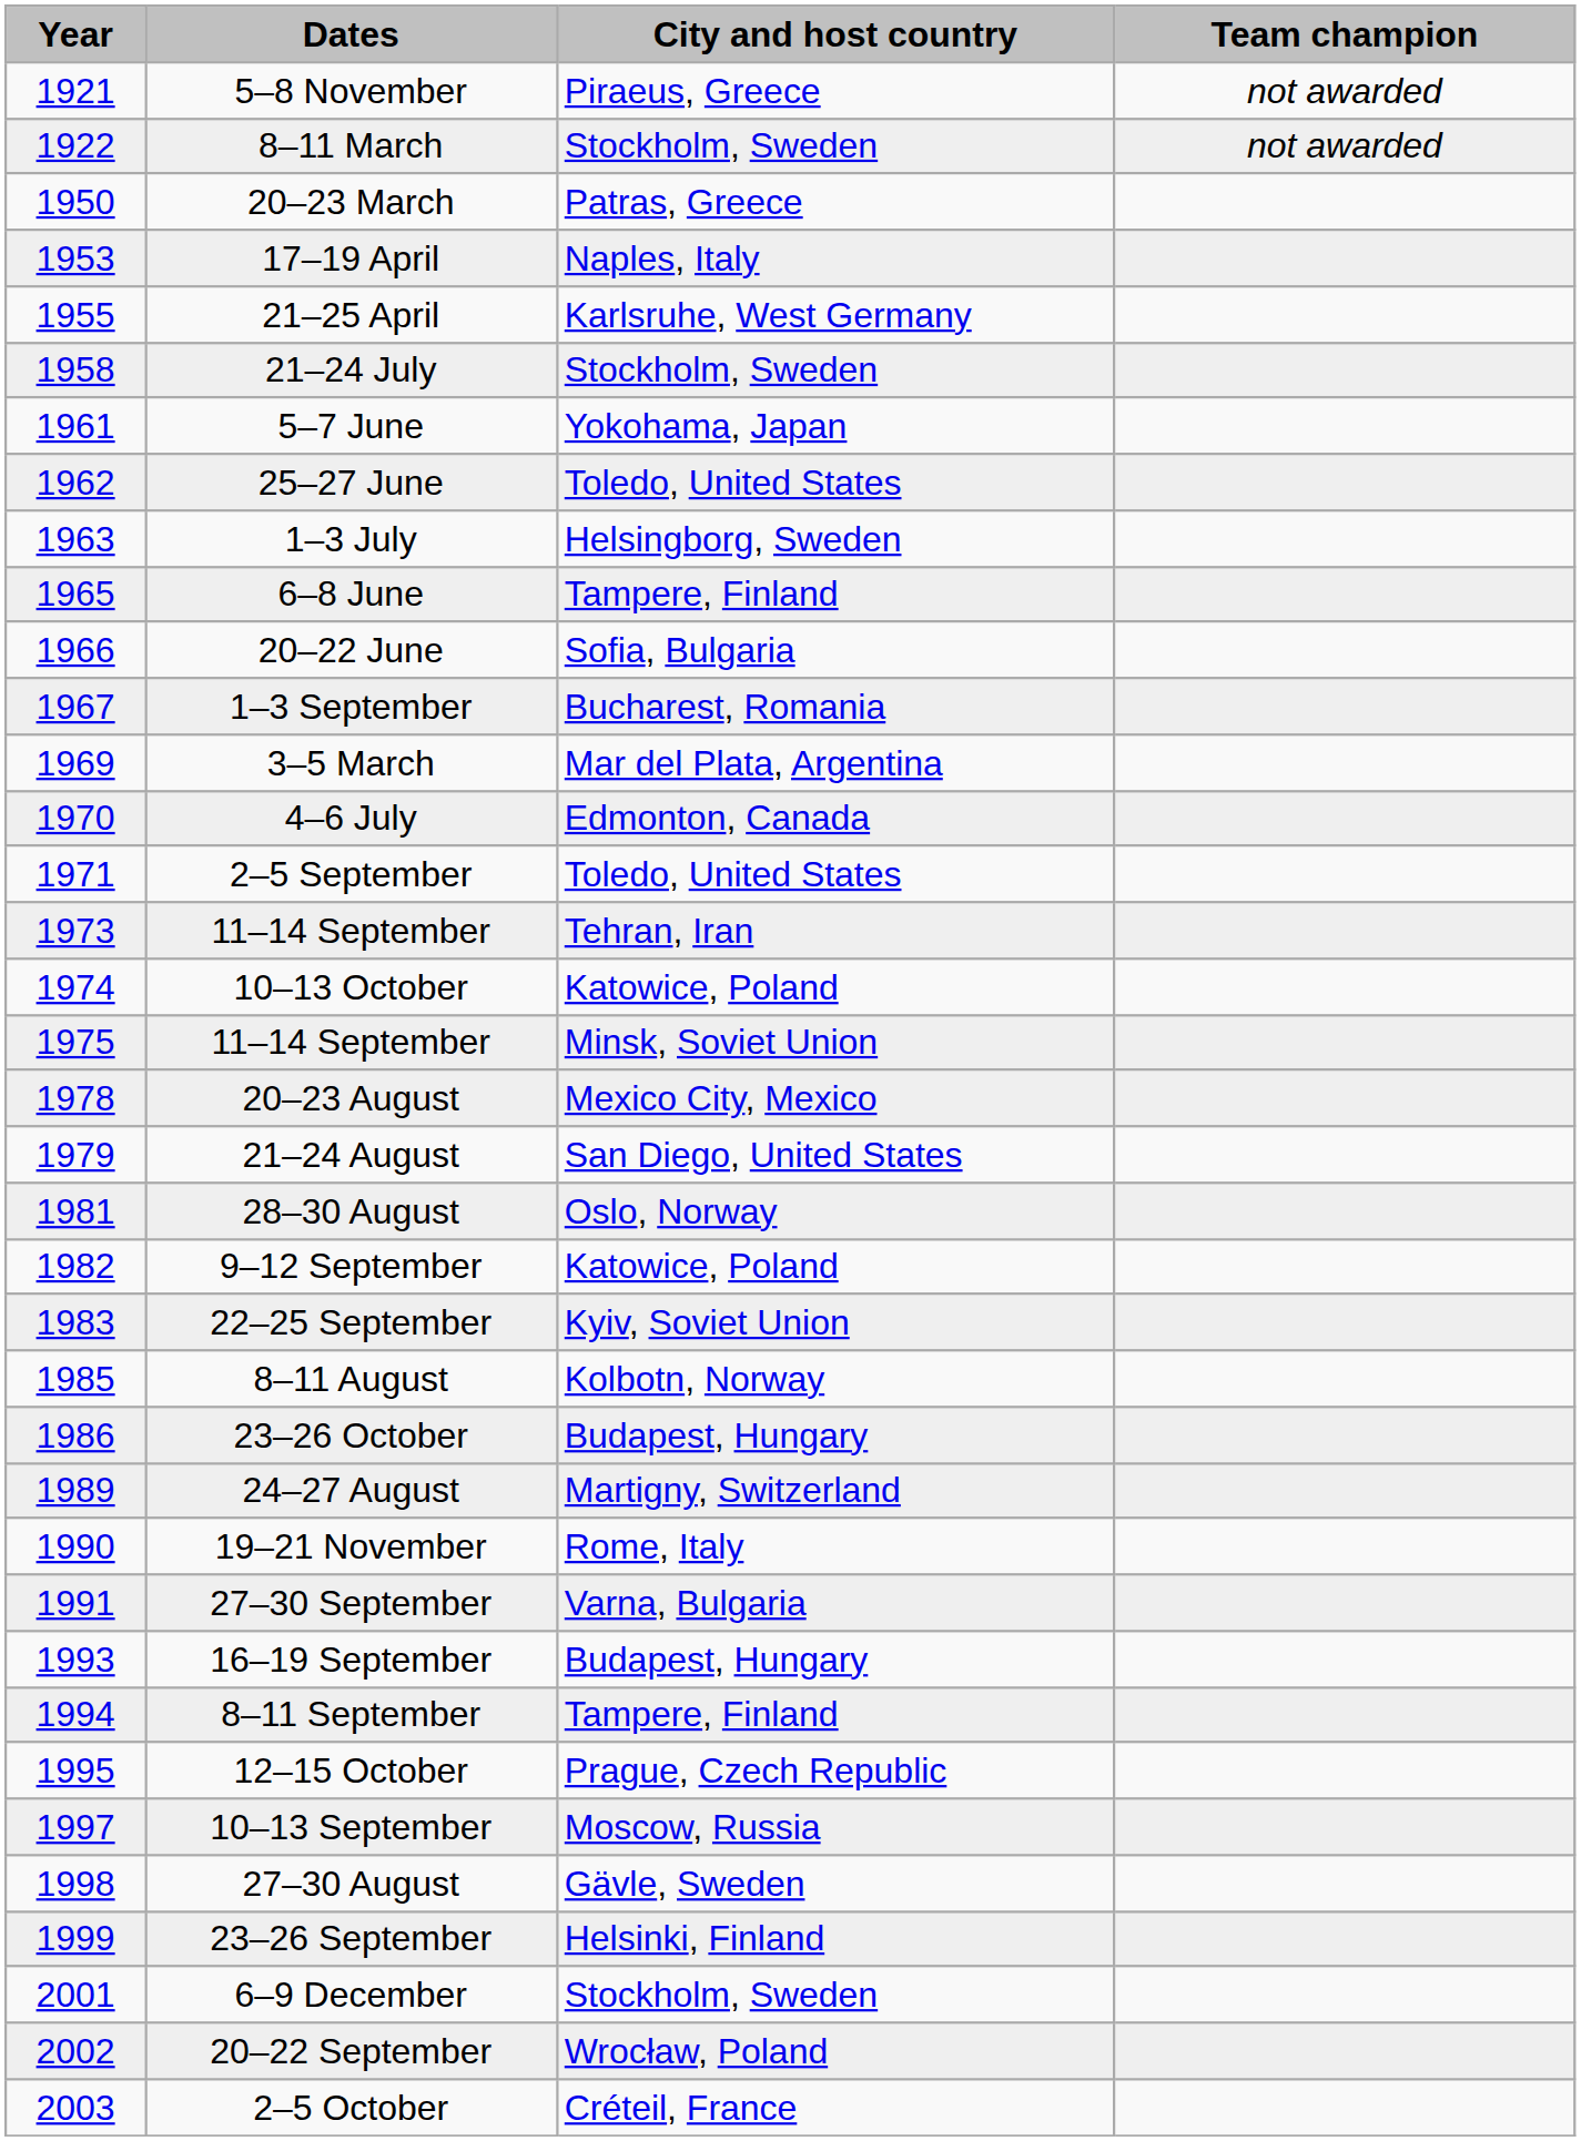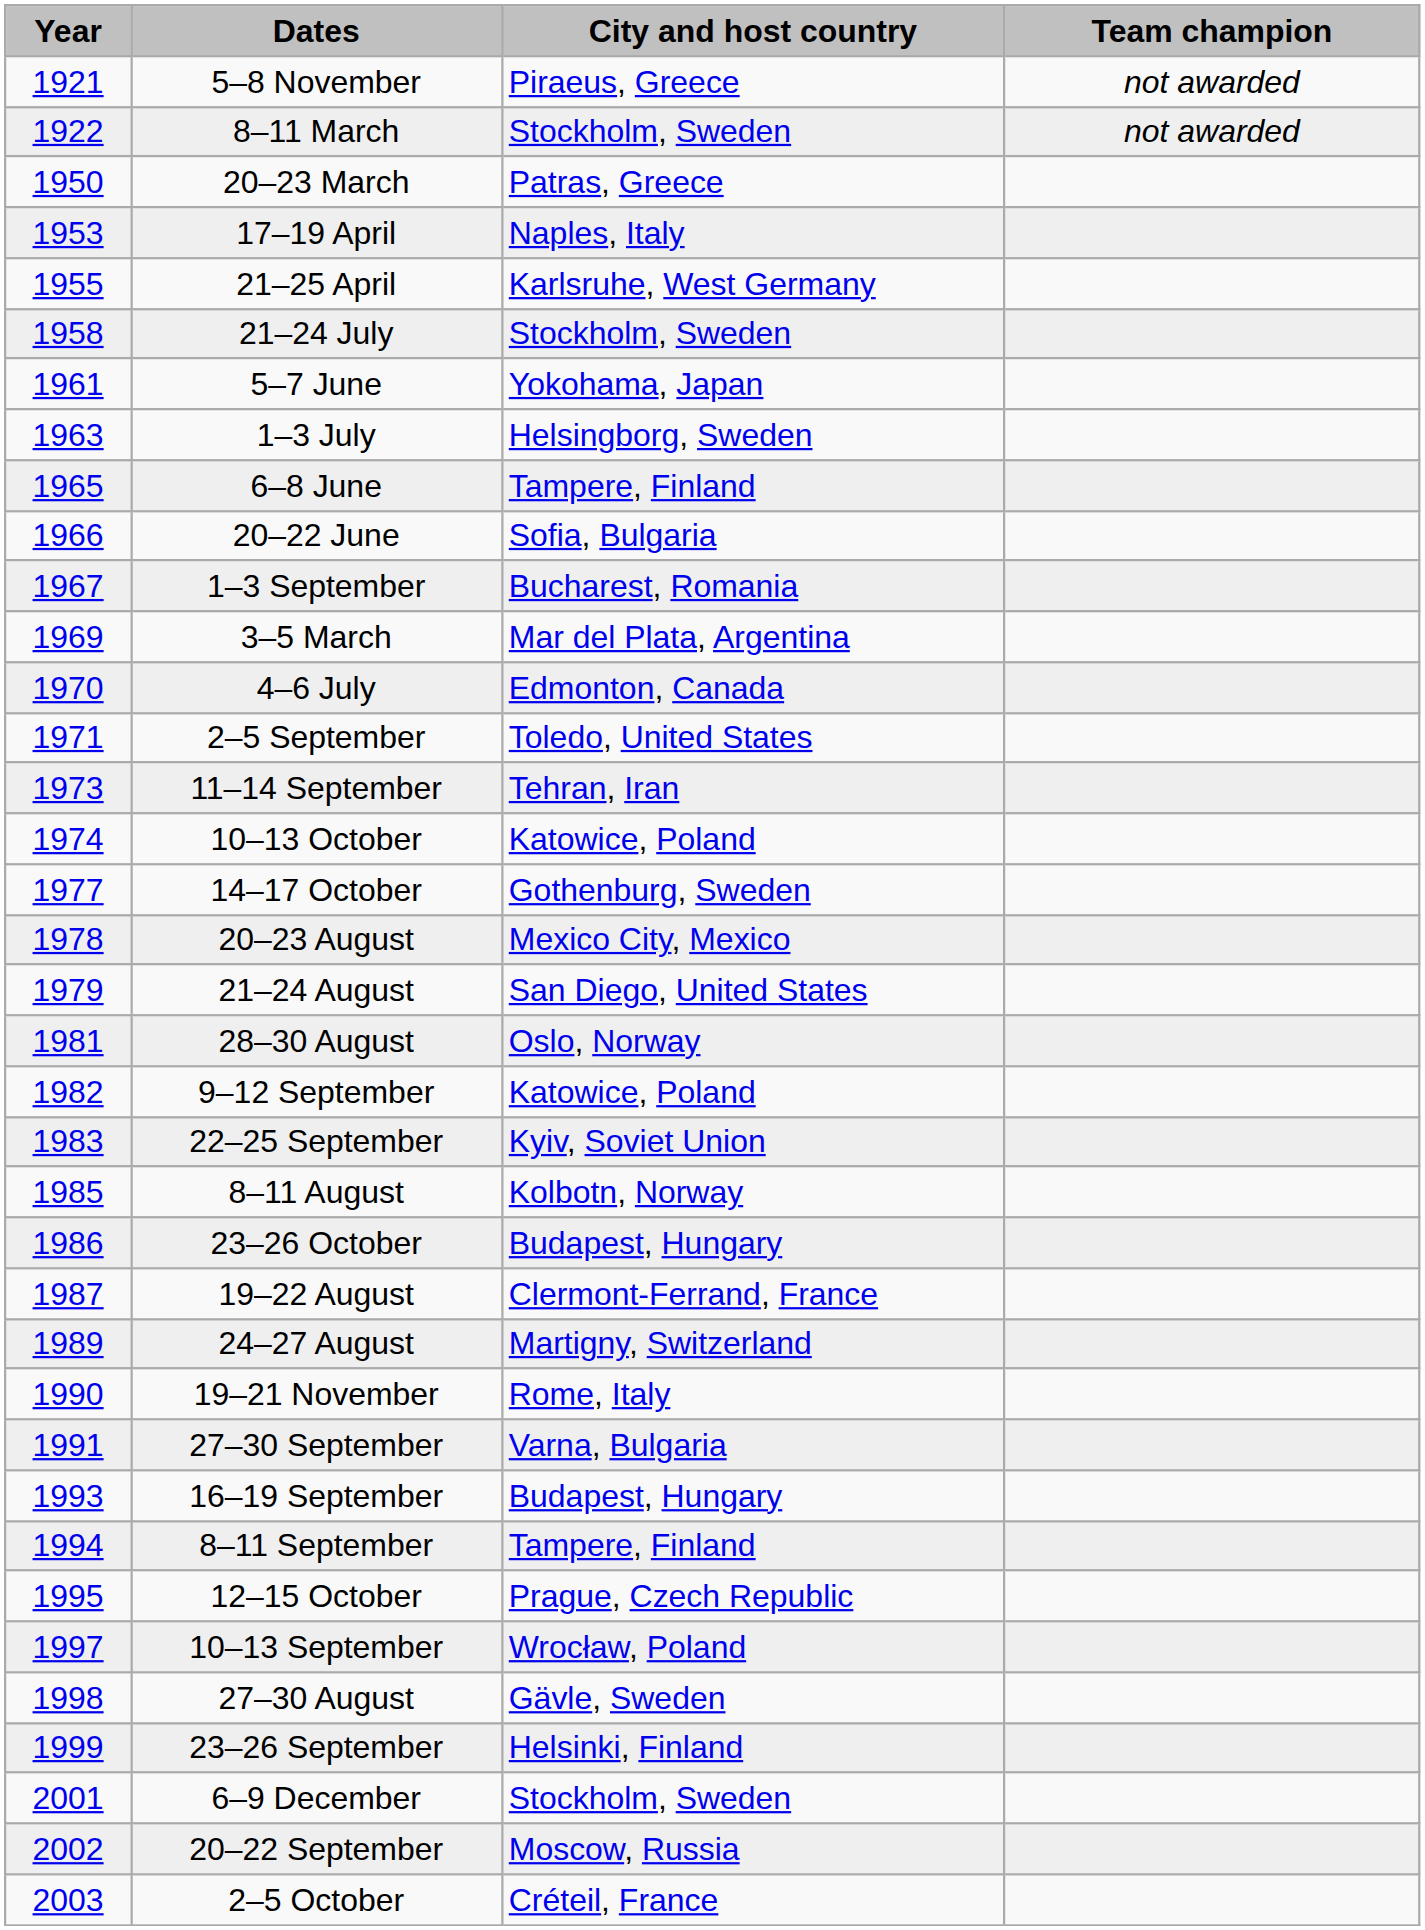- row: 1962 | 25–27 June | Toledo, United States
- row: 1975 | 11–14 September | Minsk, Soviet Union
+ row: 1977 | 14–17 October | Gothenburg, Sweden
+ row: 1987 | 19–22 August | Clermont-Ferrand, France
10–13 September | City and host country: Moscow, Russia -> Wrocław, Poland
20–22 September | City and host country: Wrocław, Poland -> Moscow, Russia
